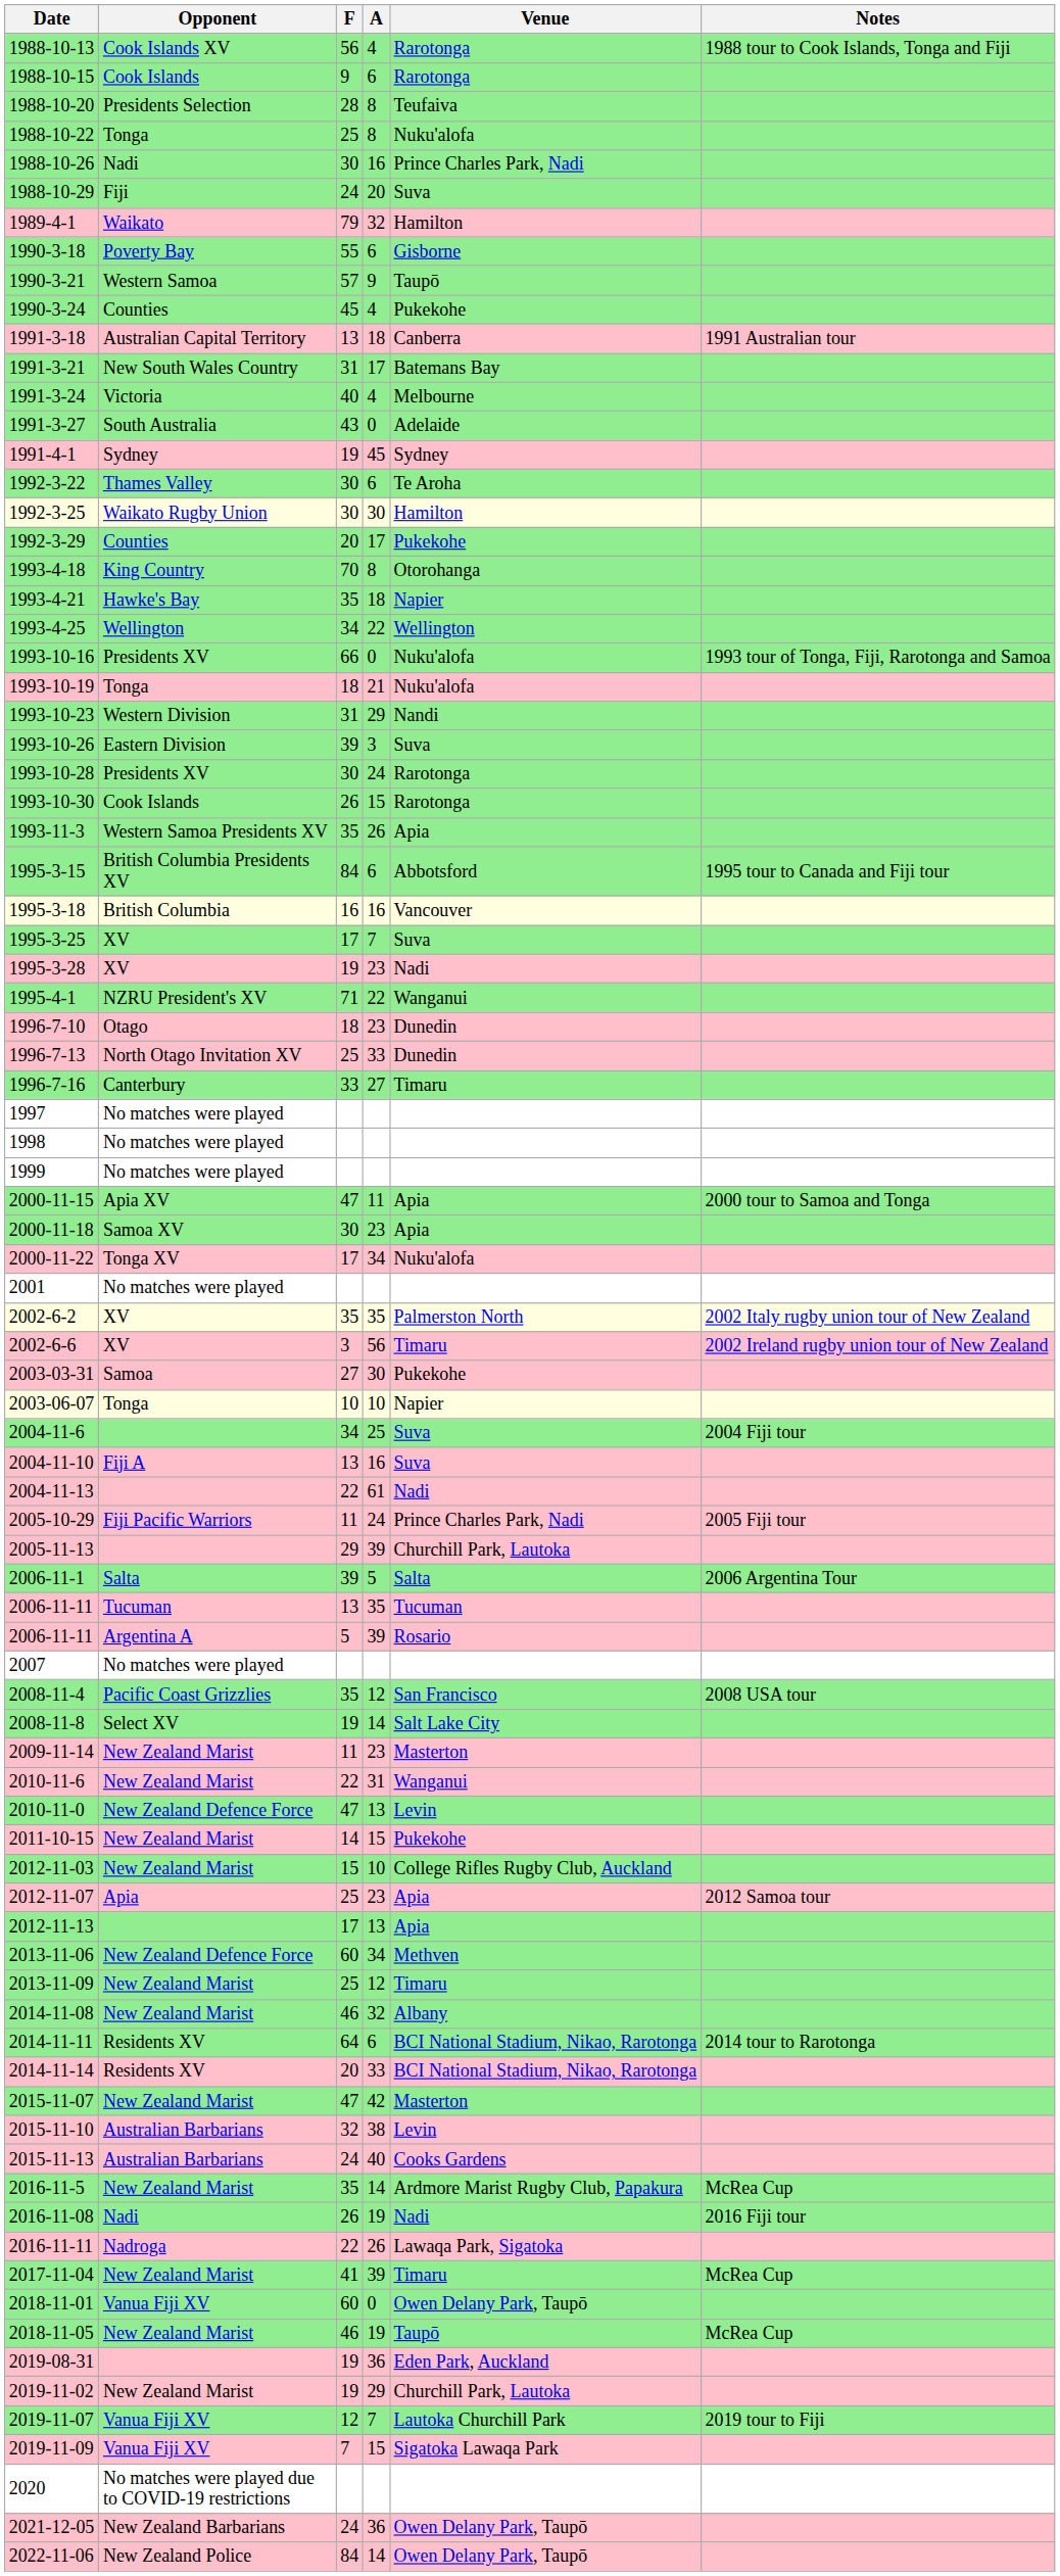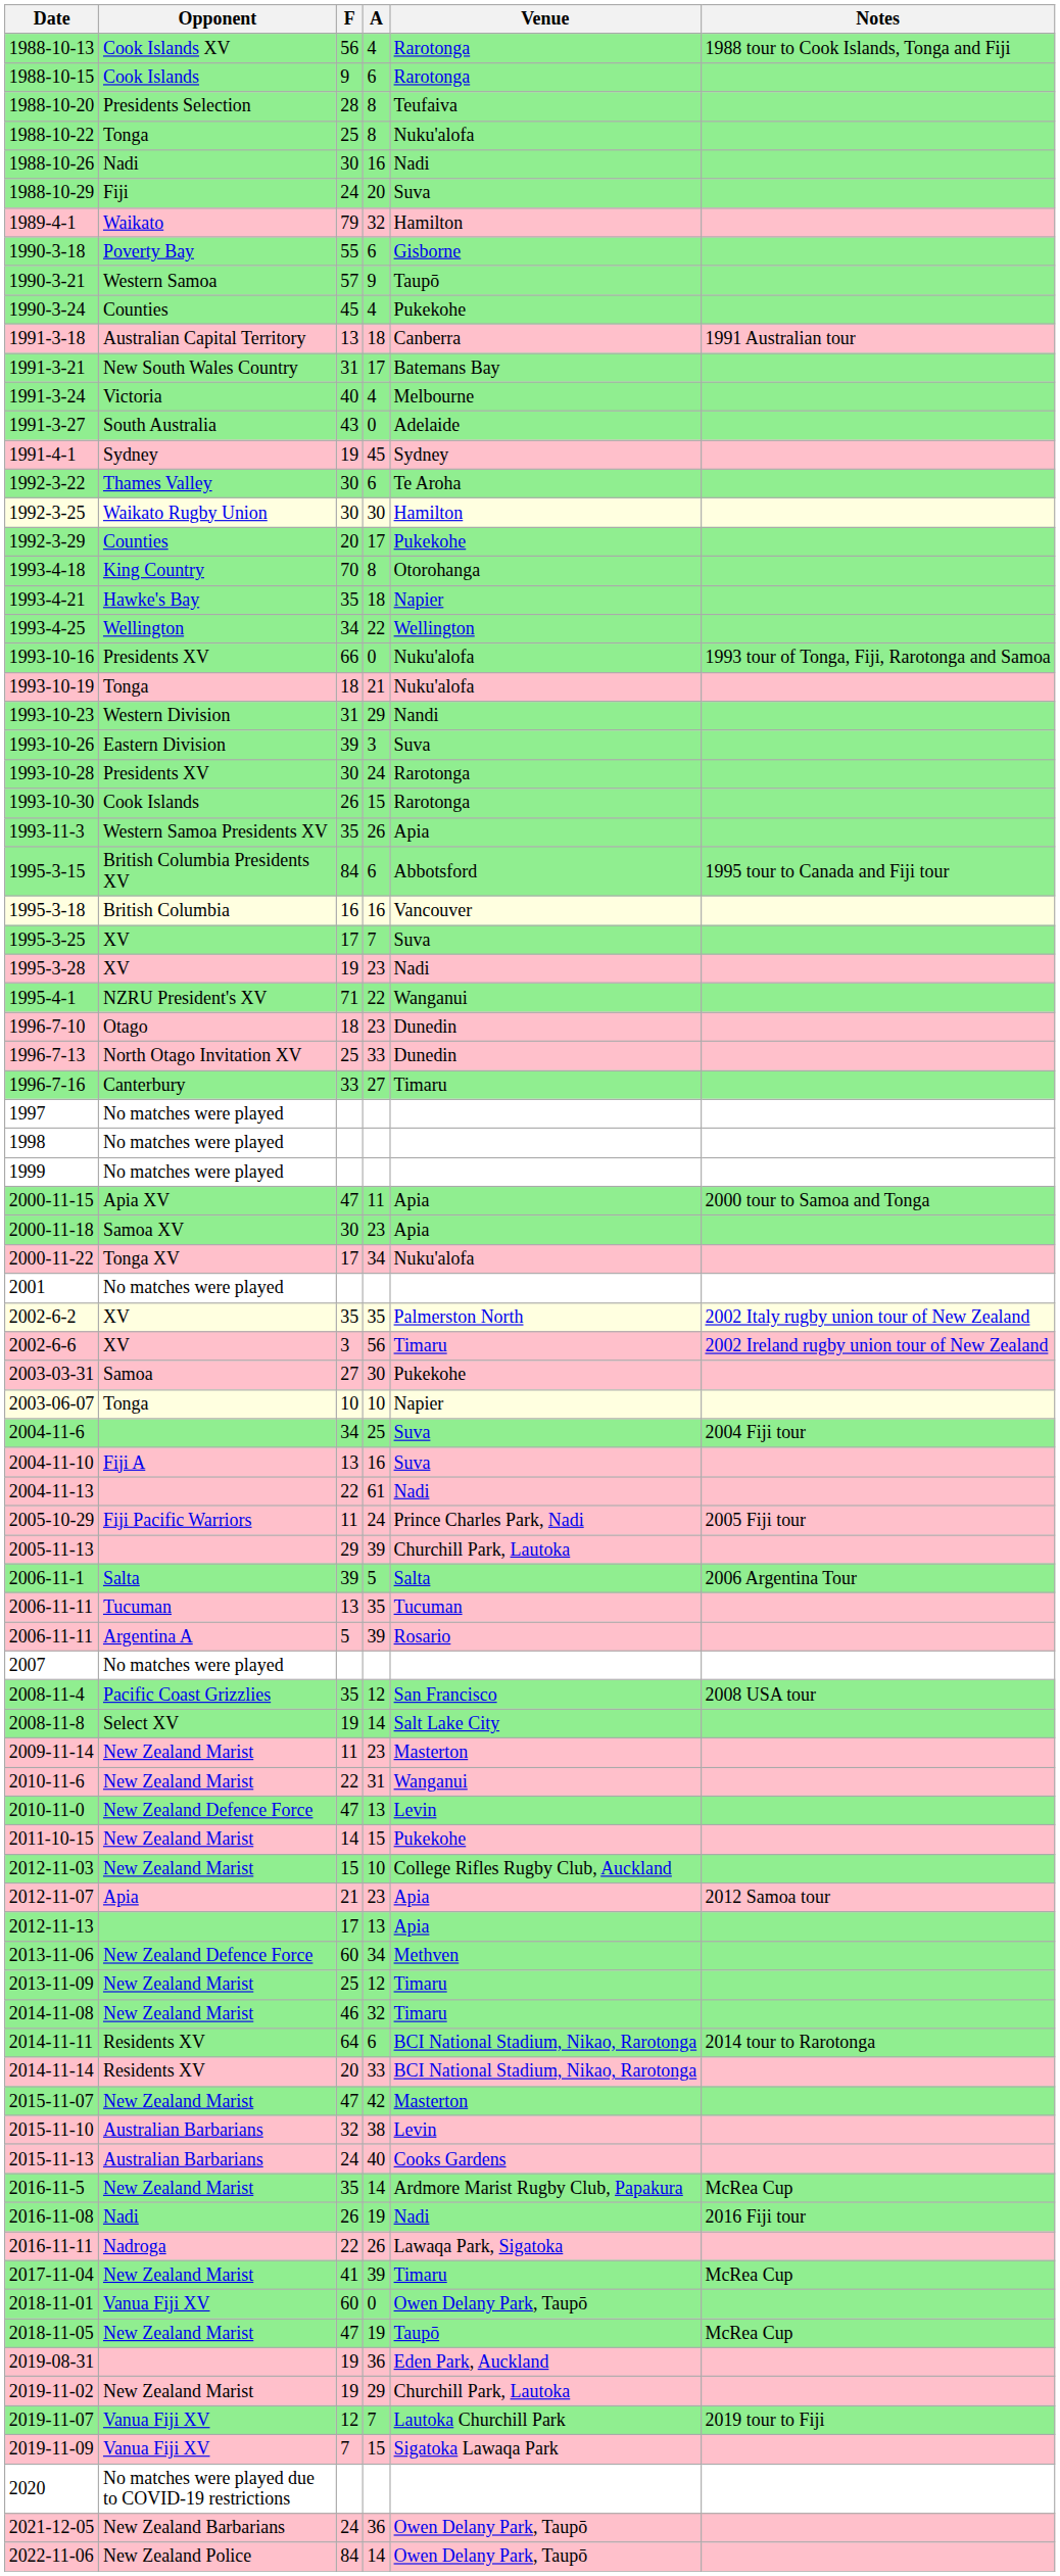1988-10-26 | Venue: Prince Charles Park, Nadi -> Nadi
2012-11-07 | F: 25 -> 21
2014-11-08 | Venue: Albany -> Timaru
2018-11-05 | F: 46 -> 47
